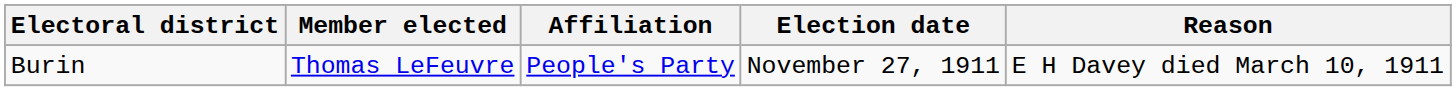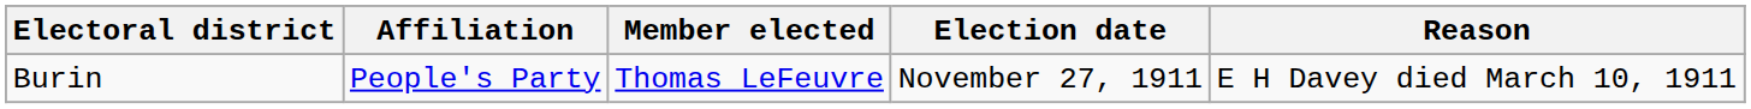columns swapped: Member elected <-> Affiliation
